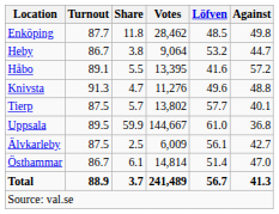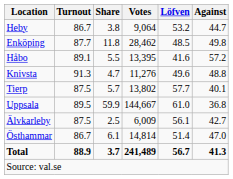rows swapped: Enköping <-> Heby
